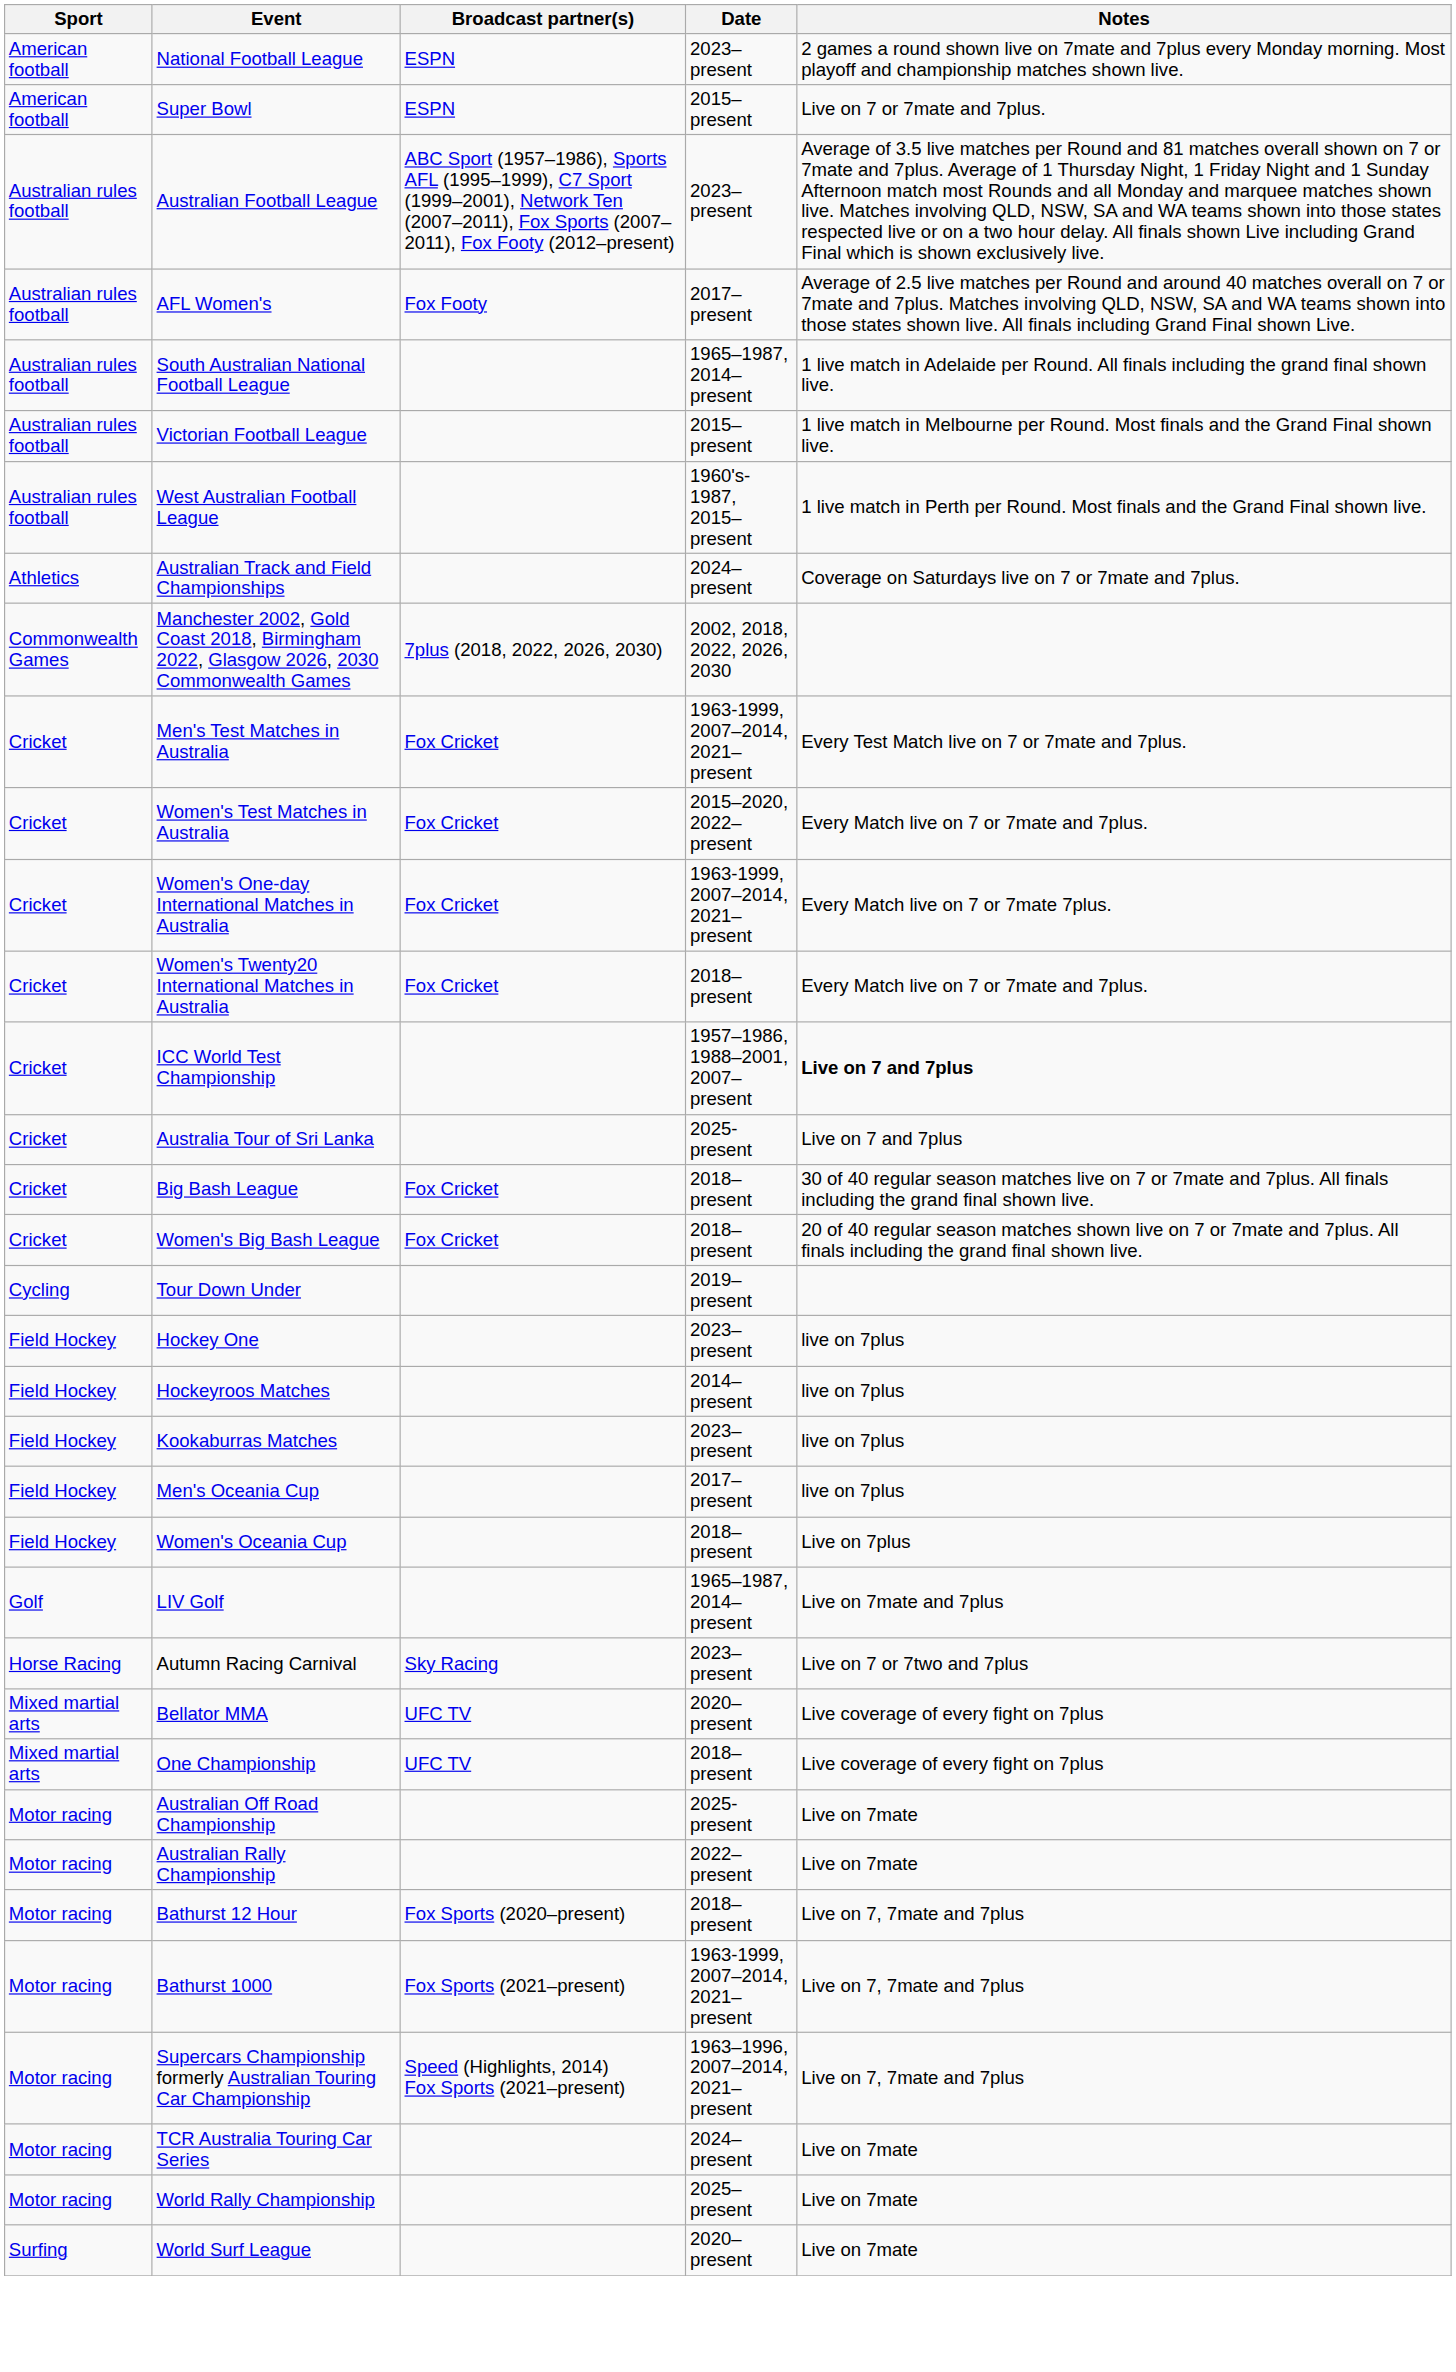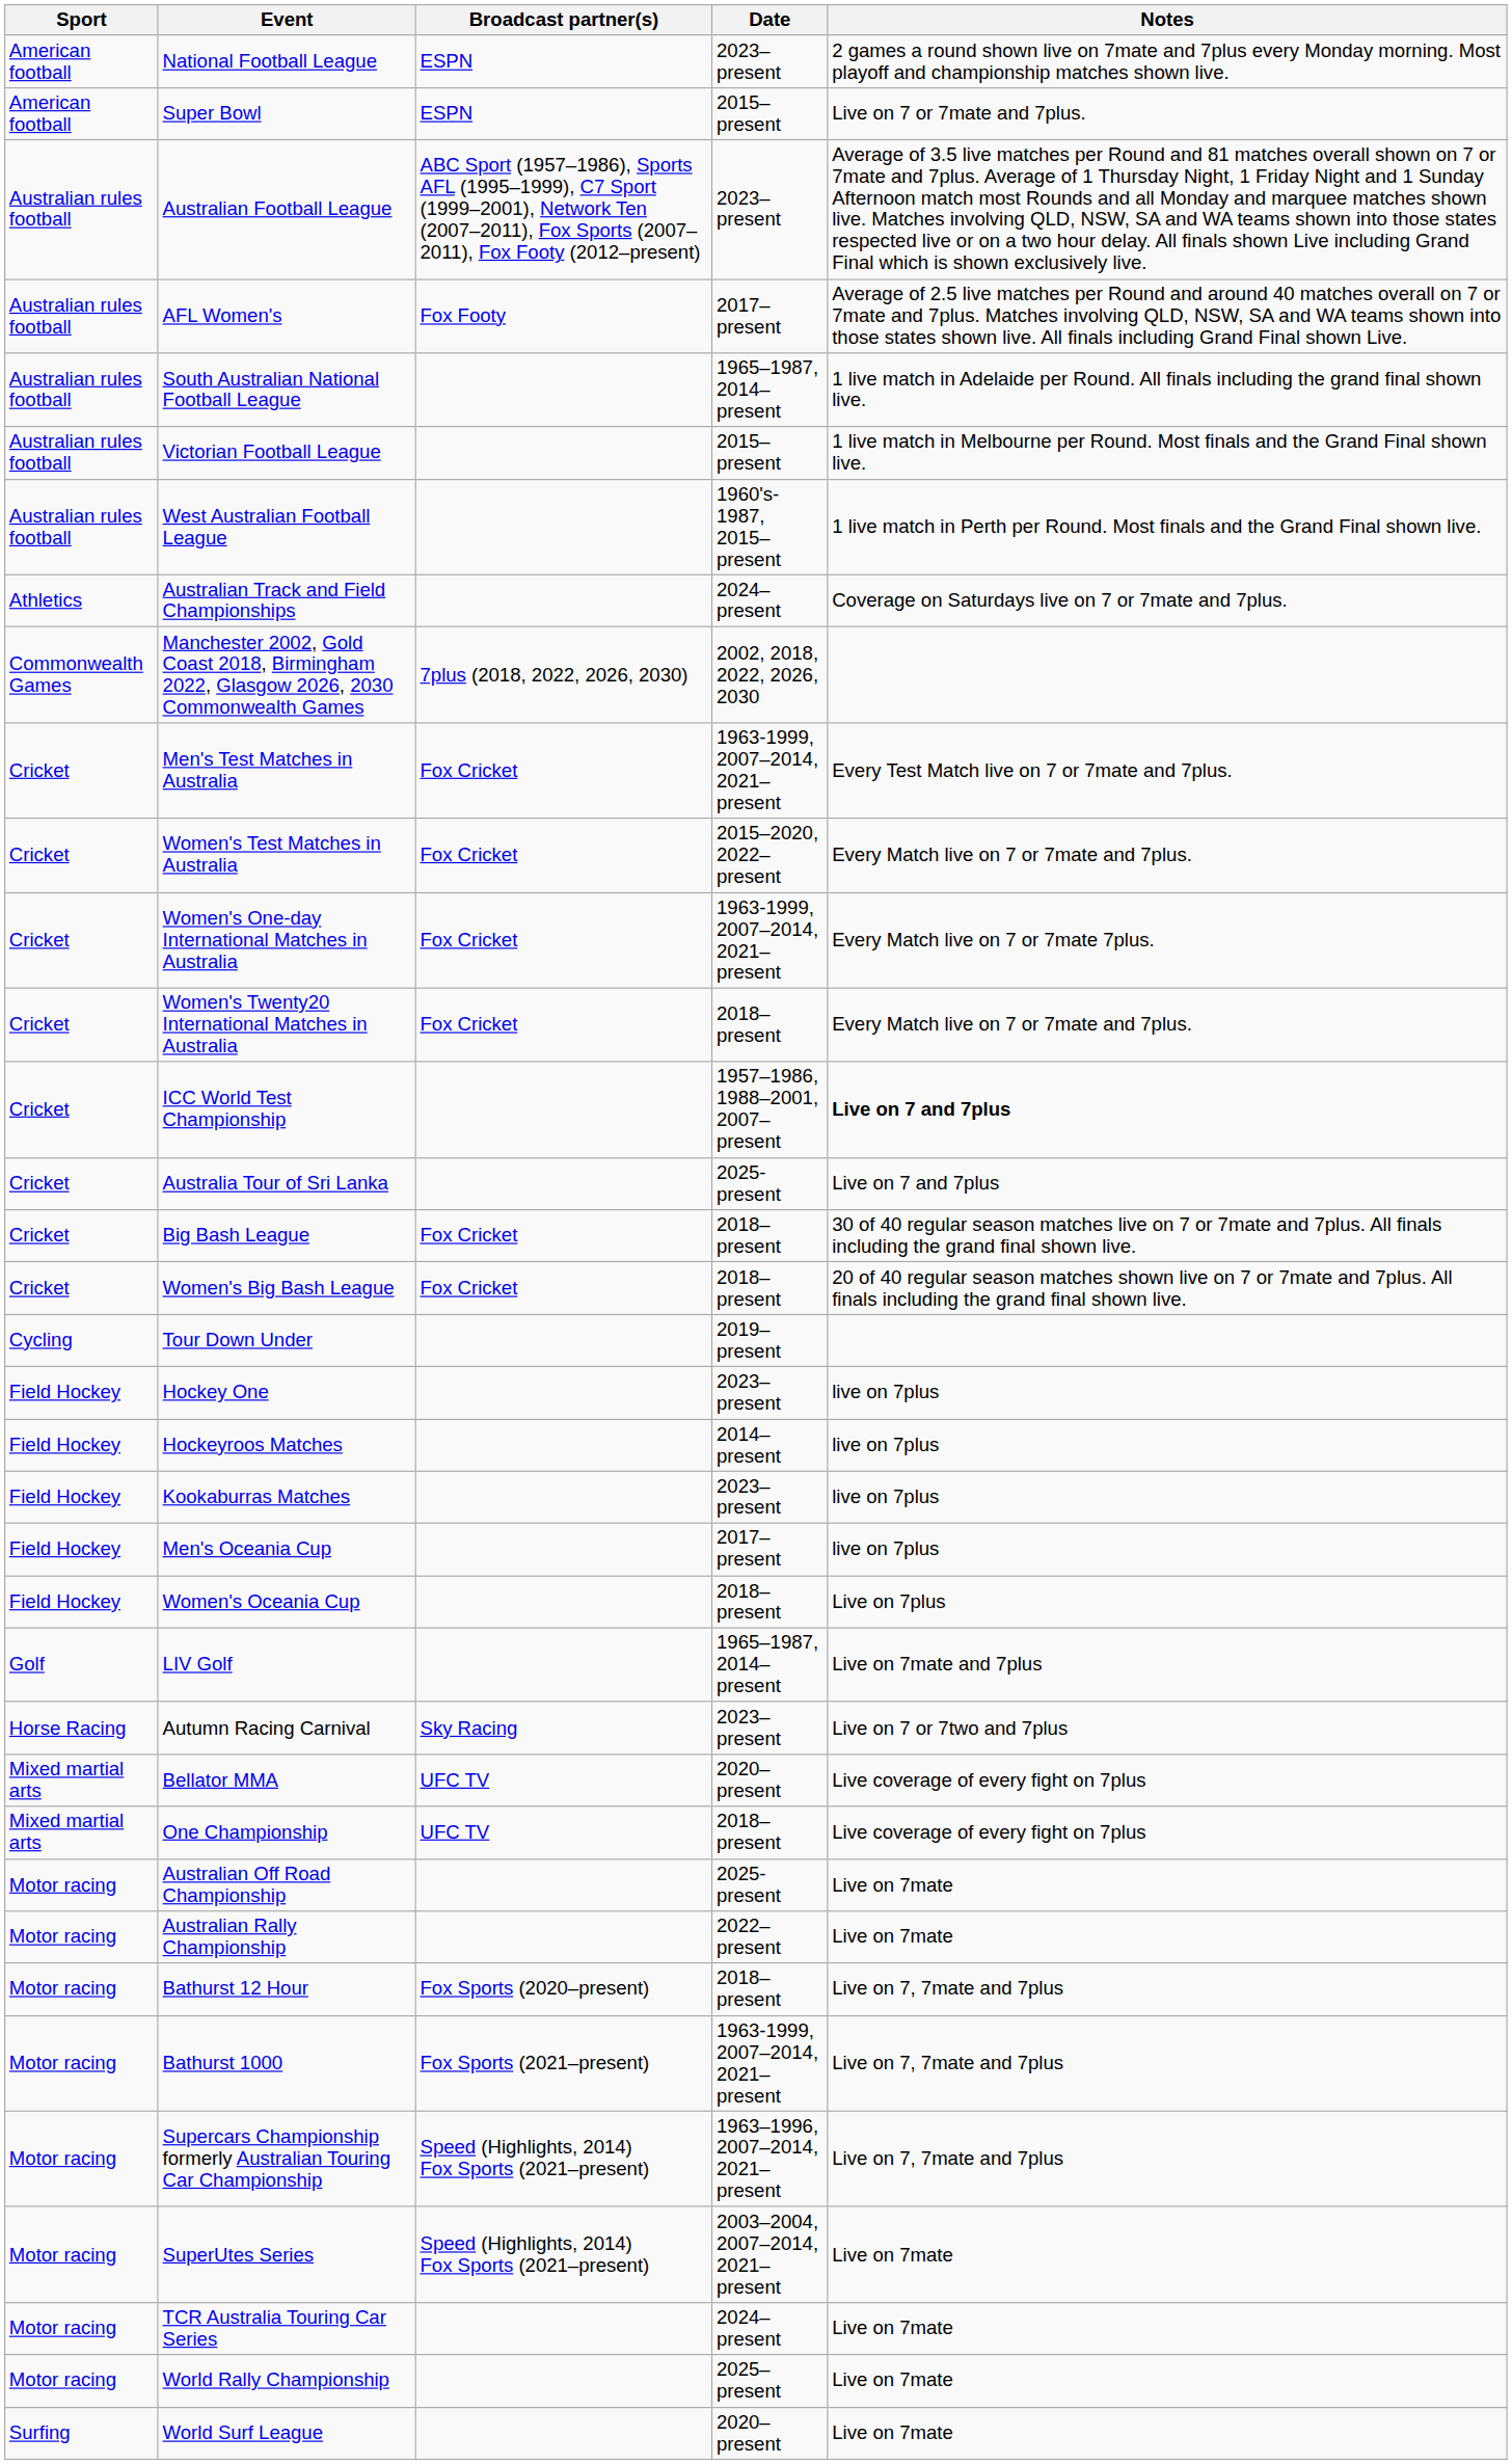+ row: Motor racing | SuperUtes Series | Speed (Highlights, 2014) Fox Sports (2021–present) | 2003–2004, 2007–2014, 2021–present | Live on 7mate
